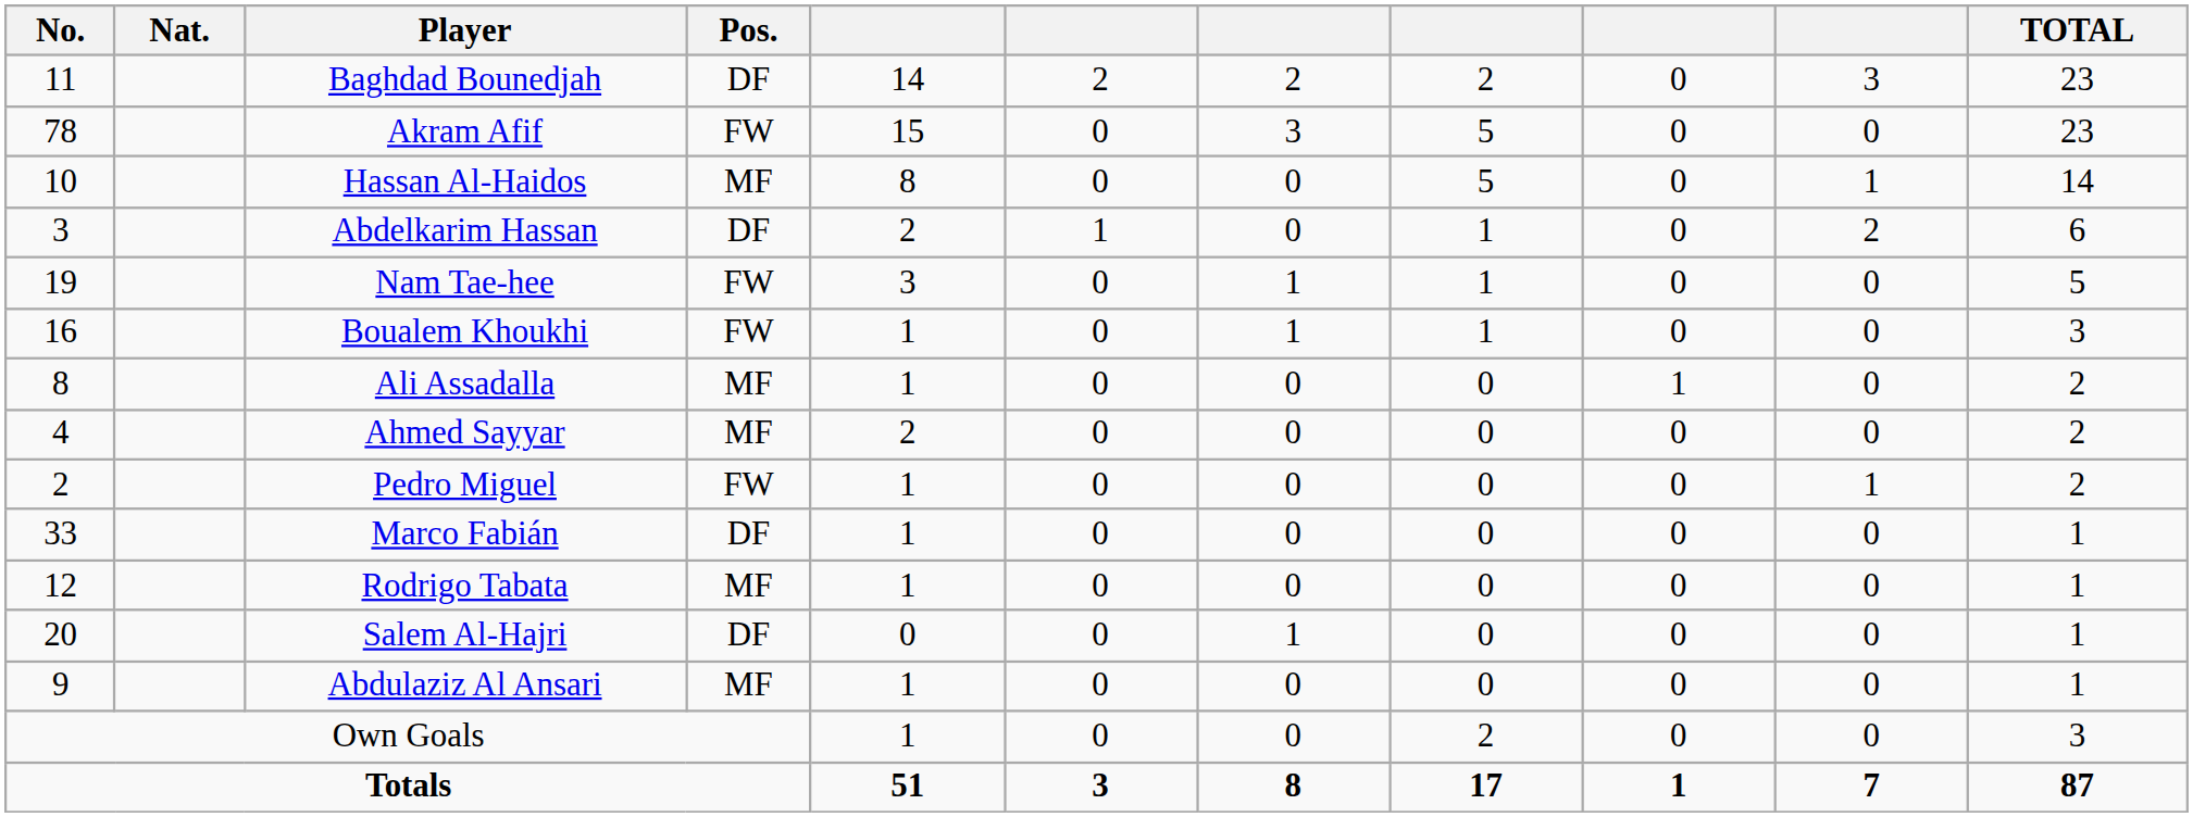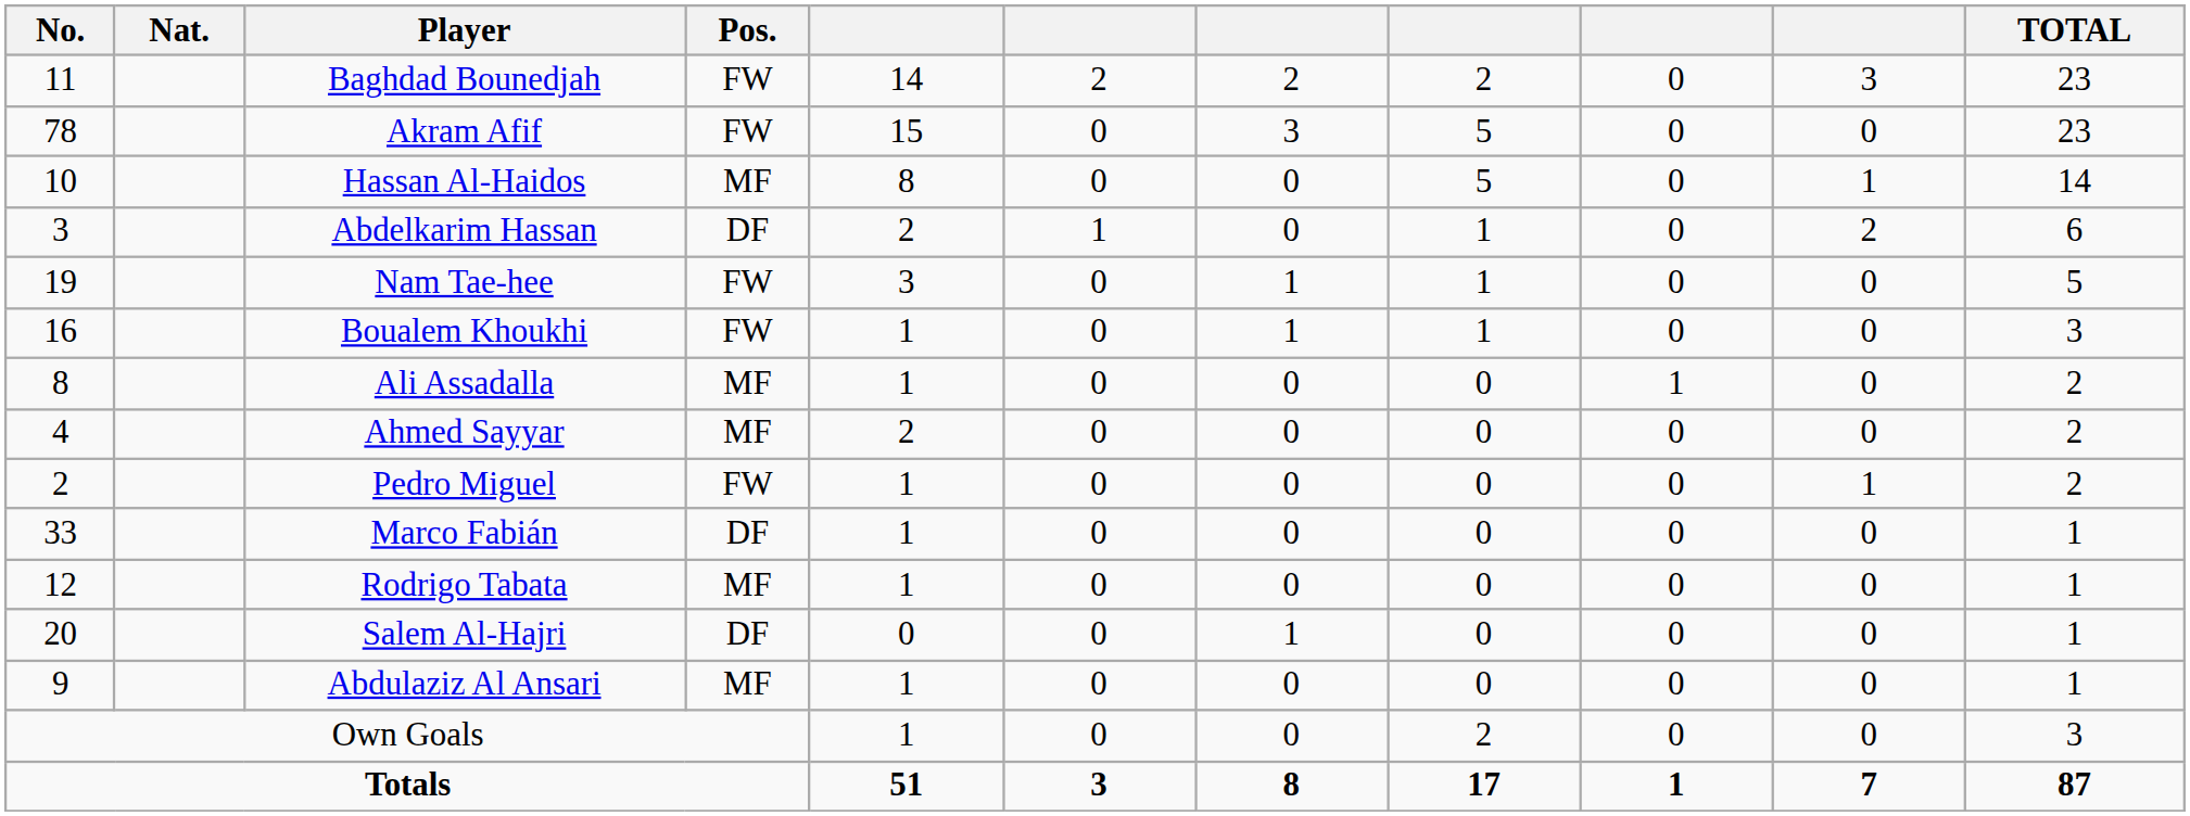Baghdad Bounedjah | Pos.: DF -> FW
